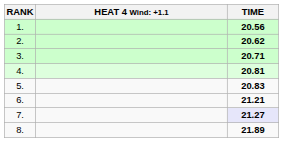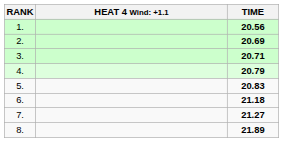2. | TIME: 20.62 -> 20.69
4. | TIME: 20.81 -> 20.79
6. | TIME: 21.21 -> 21.18
7. | TIME: lavender background -> no background
